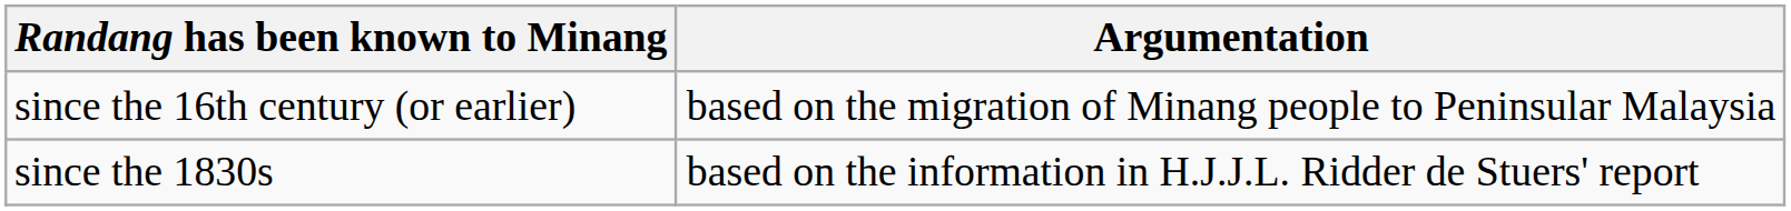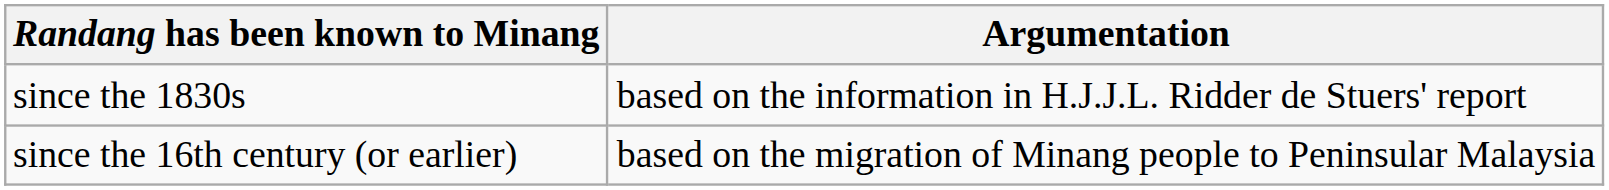rows swapped: since the 16th century (or earlier) <-> since the 1830s
